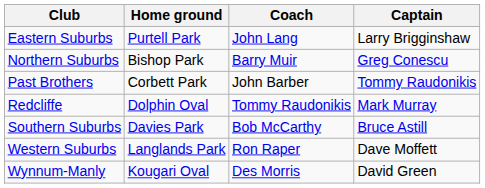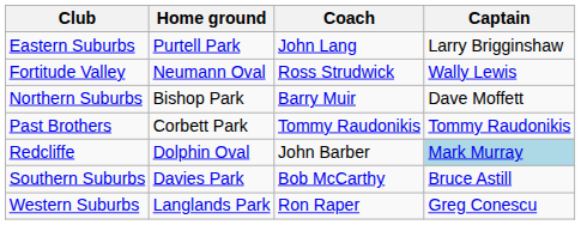+ row: Fortitude Valley | Neumann Oval | Ross Strudwick | Wally Lewis
Northern Suburbs | Captain: Greg Conescu -> Dave Moffett
Past Brothers | Coach: John Barber -> Tommy Raudonikis
Redcliffe | Coach: Tommy Raudonikis -> John Barber
Redcliffe | Captain: no background -> lightblue background
Western Suburbs | Captain: Dave Moffett -> Greg Conescu
- row: Wynnum-Manly | Kougari Oval | Des Morris | David Green
